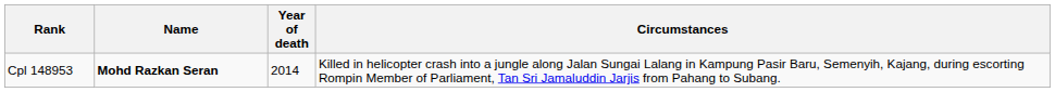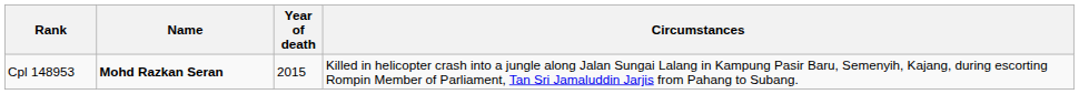Cpl 148953 | Year of death: 2014 -> 2015
